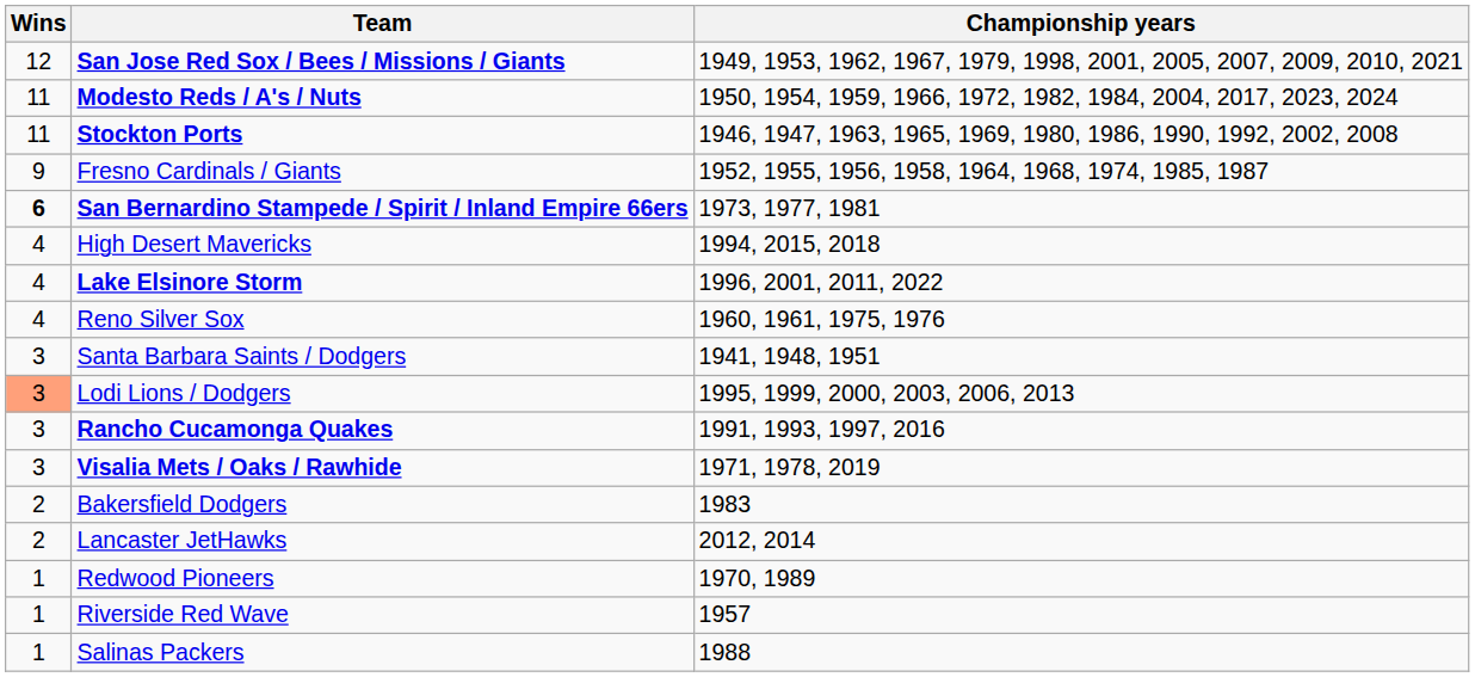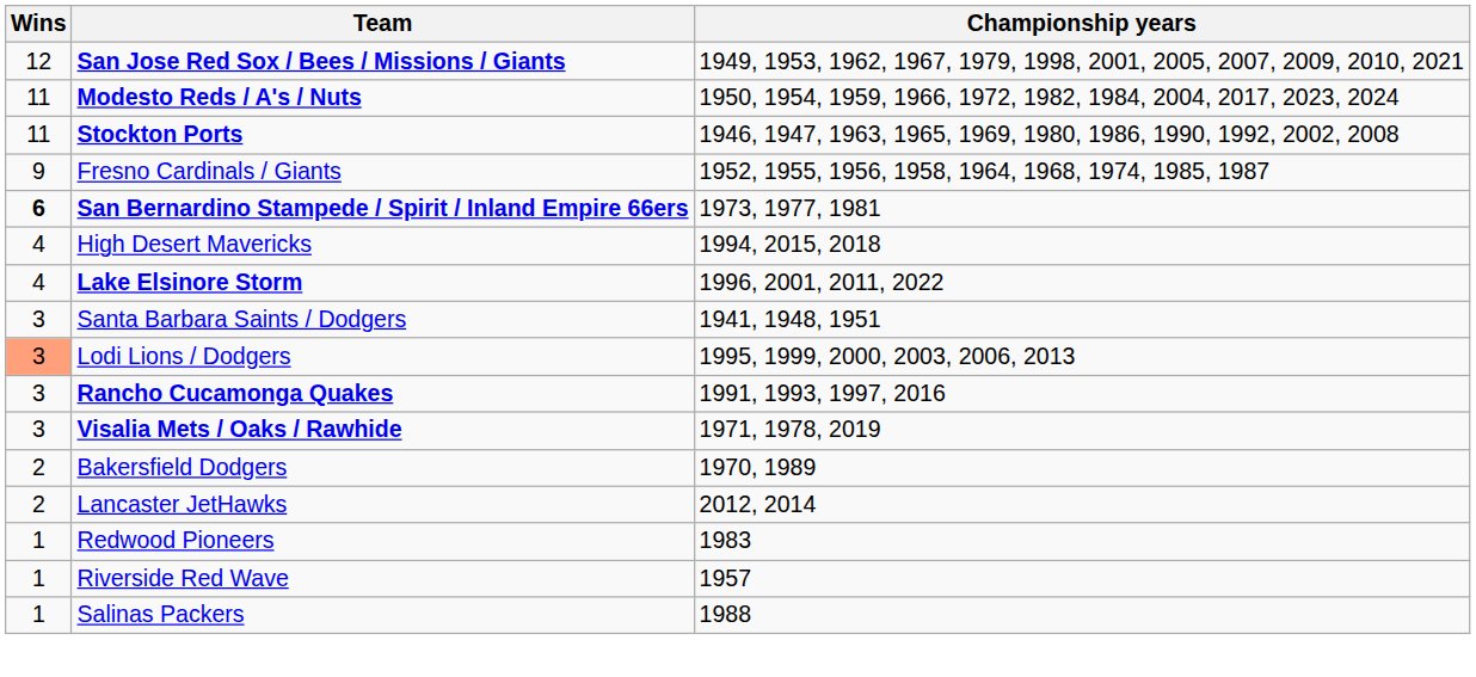- row: 4 | Reno Silver Sox | 1960, 1961, 1975, 1976
Bakersfield Dodgers | Championship years: 1983 -> 1970, 1989
Redwood Pioneers | Championship years: 1970, 1989 -> 1983
